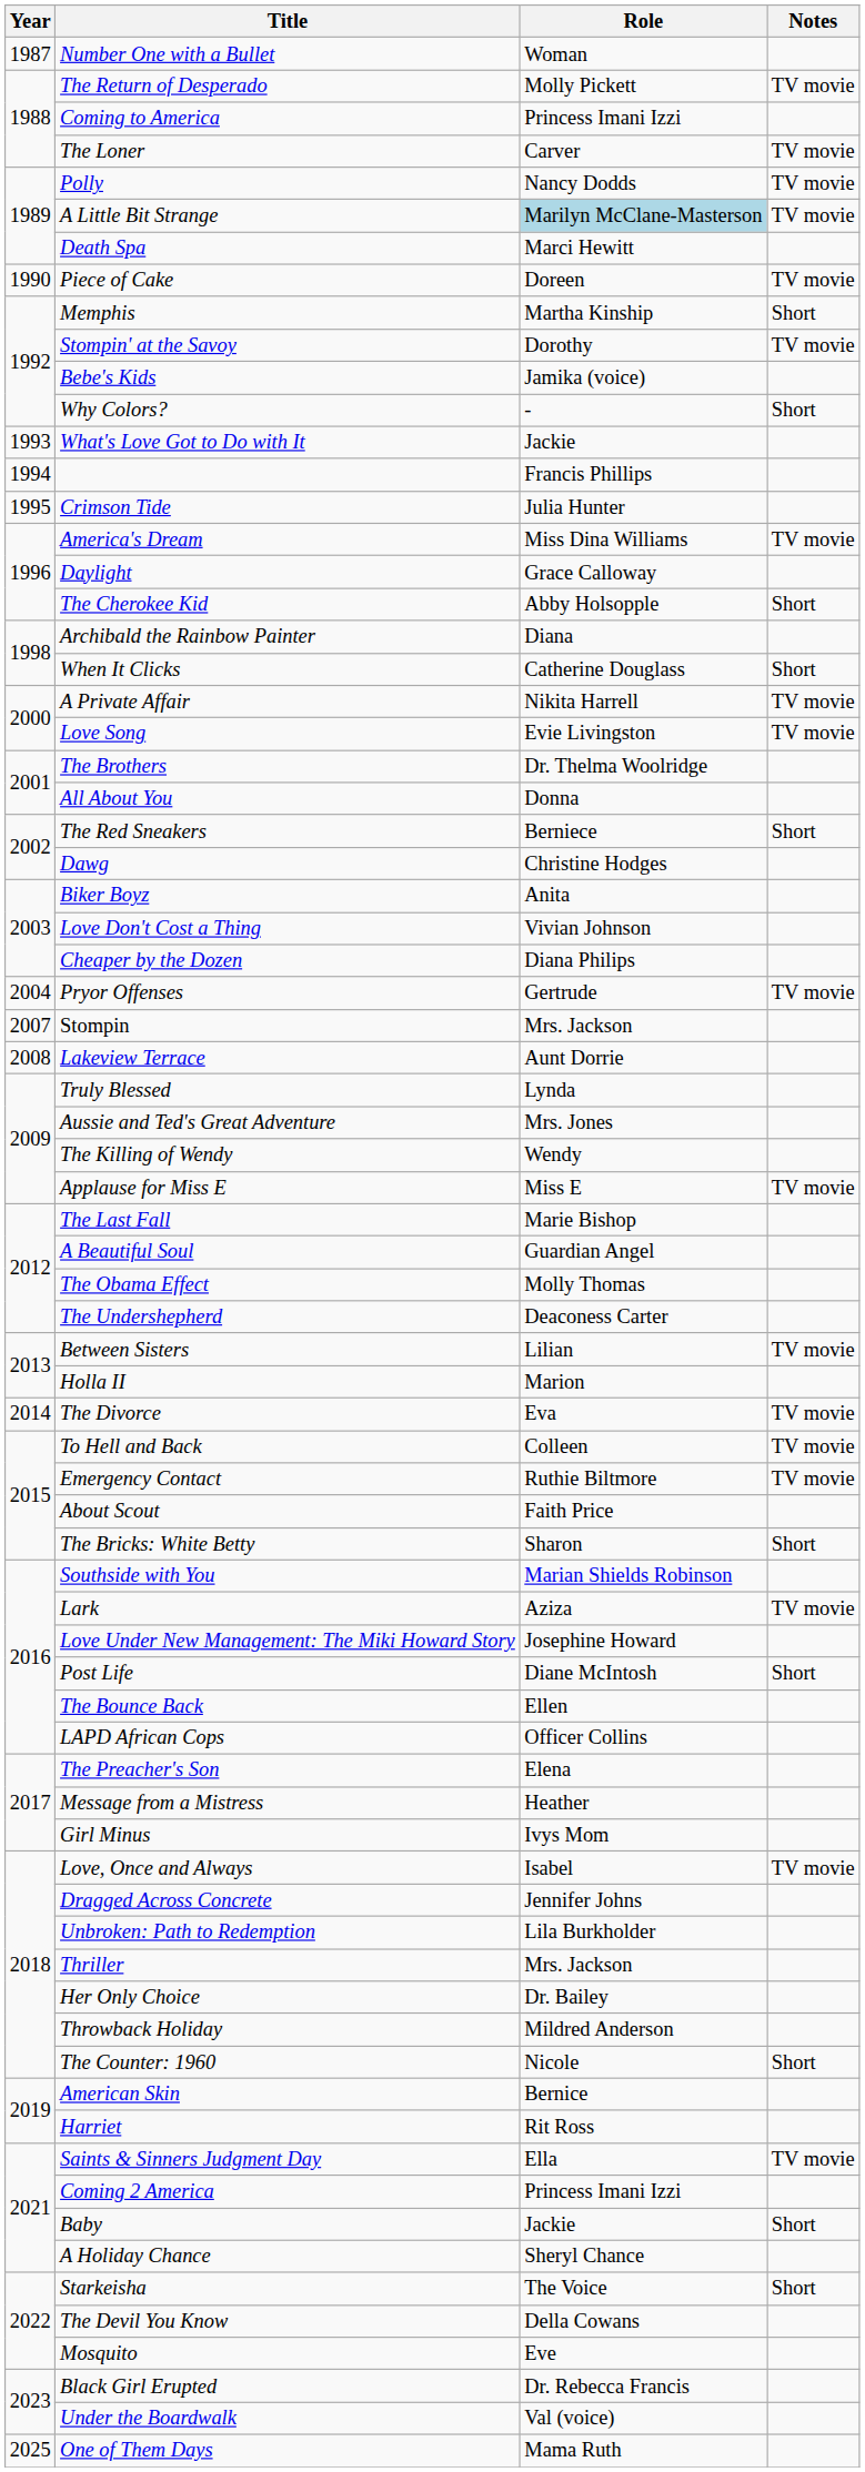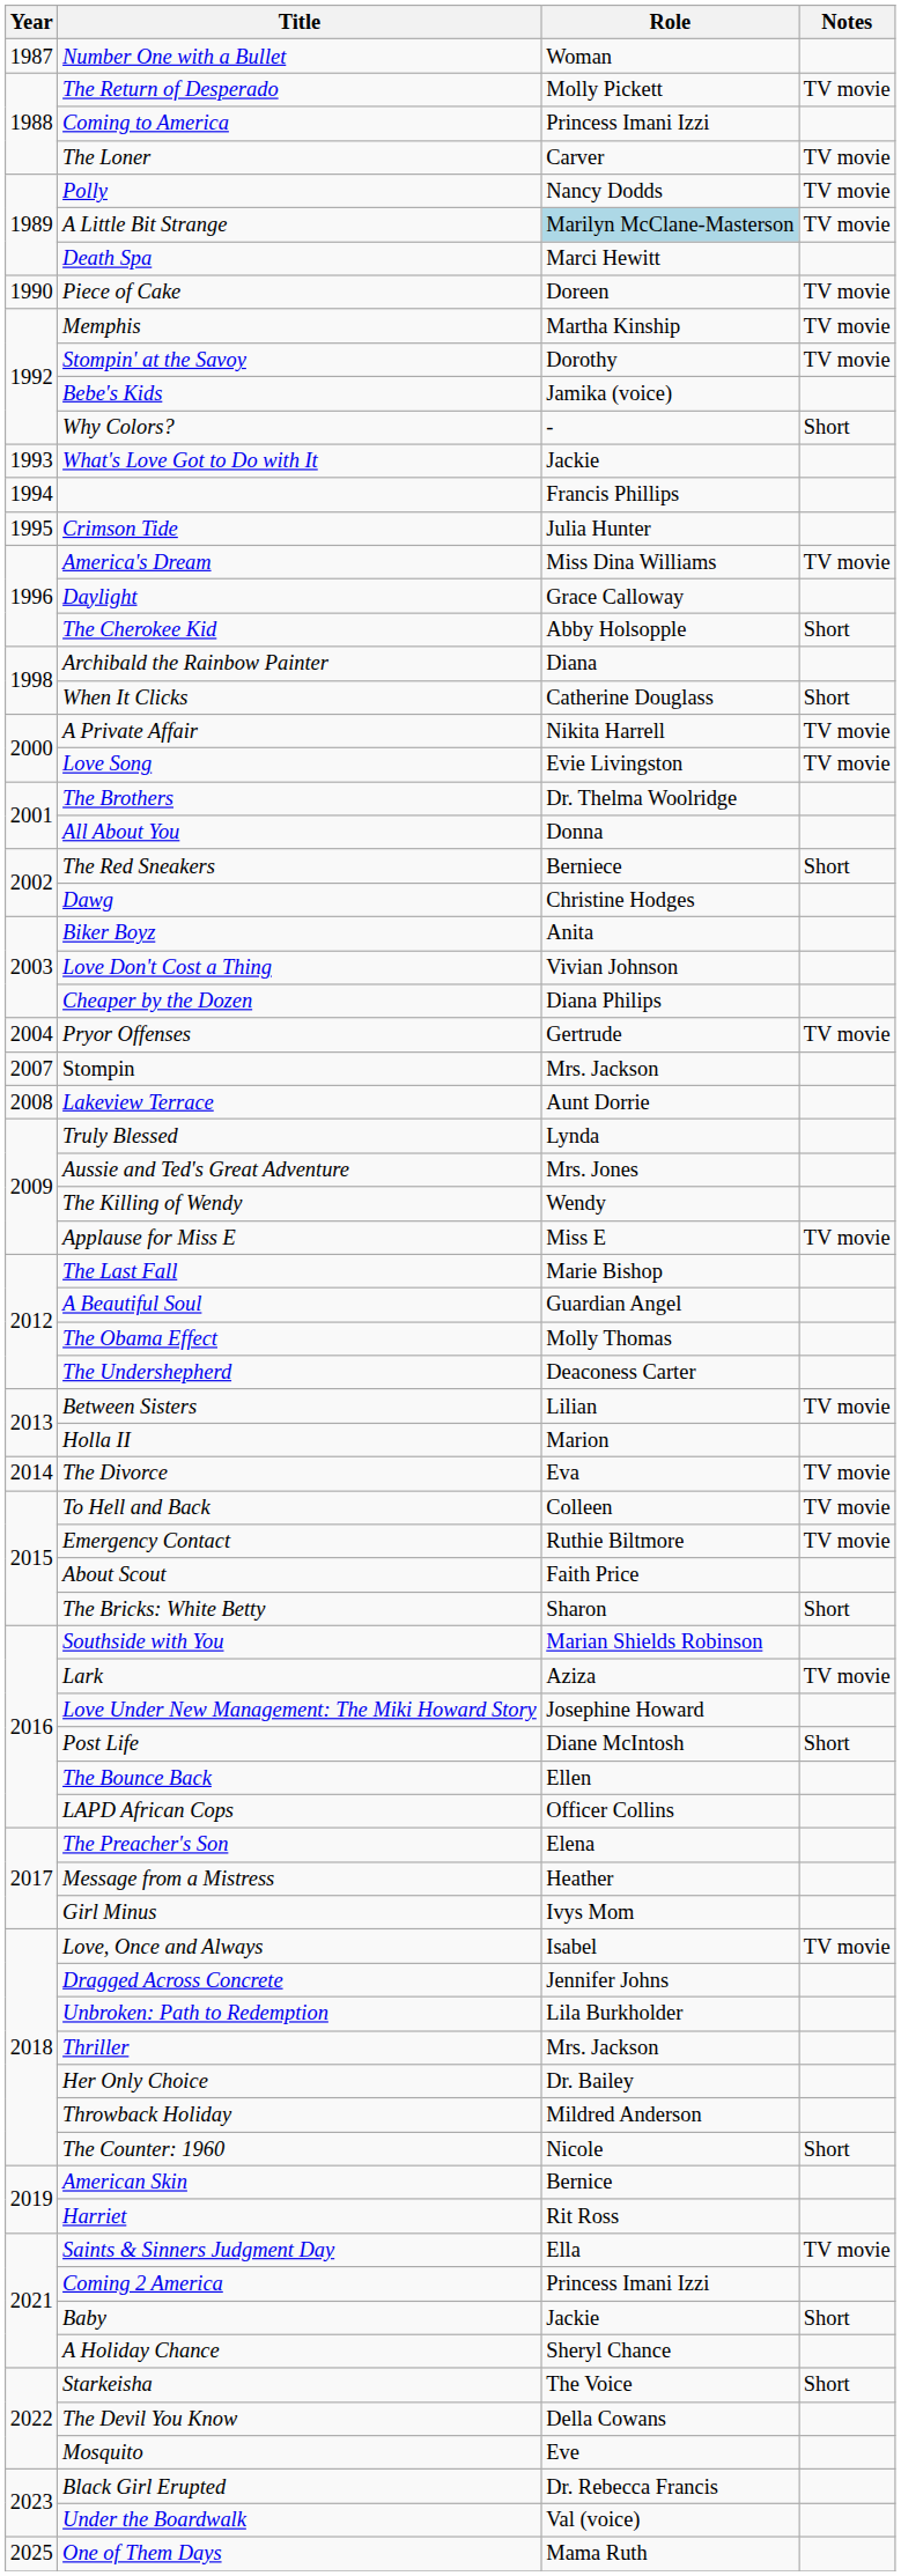Memphis | Notes: Short -> TV movie
